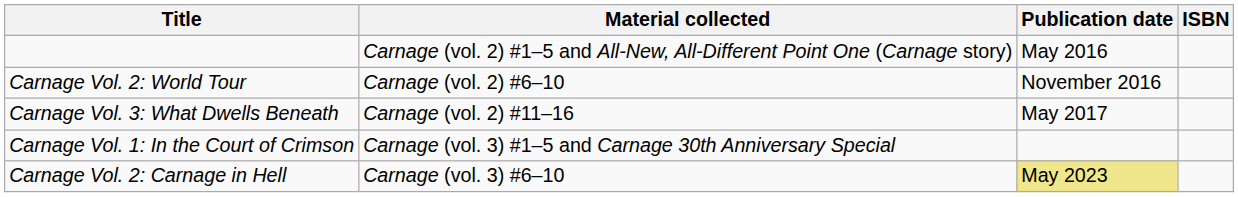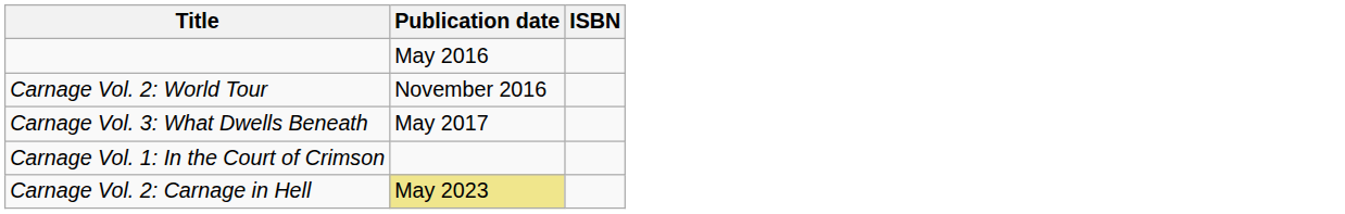- column: Material collected | Carnage (vol. 2) #1–5 and All-New, All-Different Point One (Carnage story) | Carnage (vol. 2) #6–10 | Carnage (vol. 2) #11–16 | Carnage (vol. 3) #1–5 and Carnage 30th Anniversary Special | Carnage (vol. 3) #6–10
